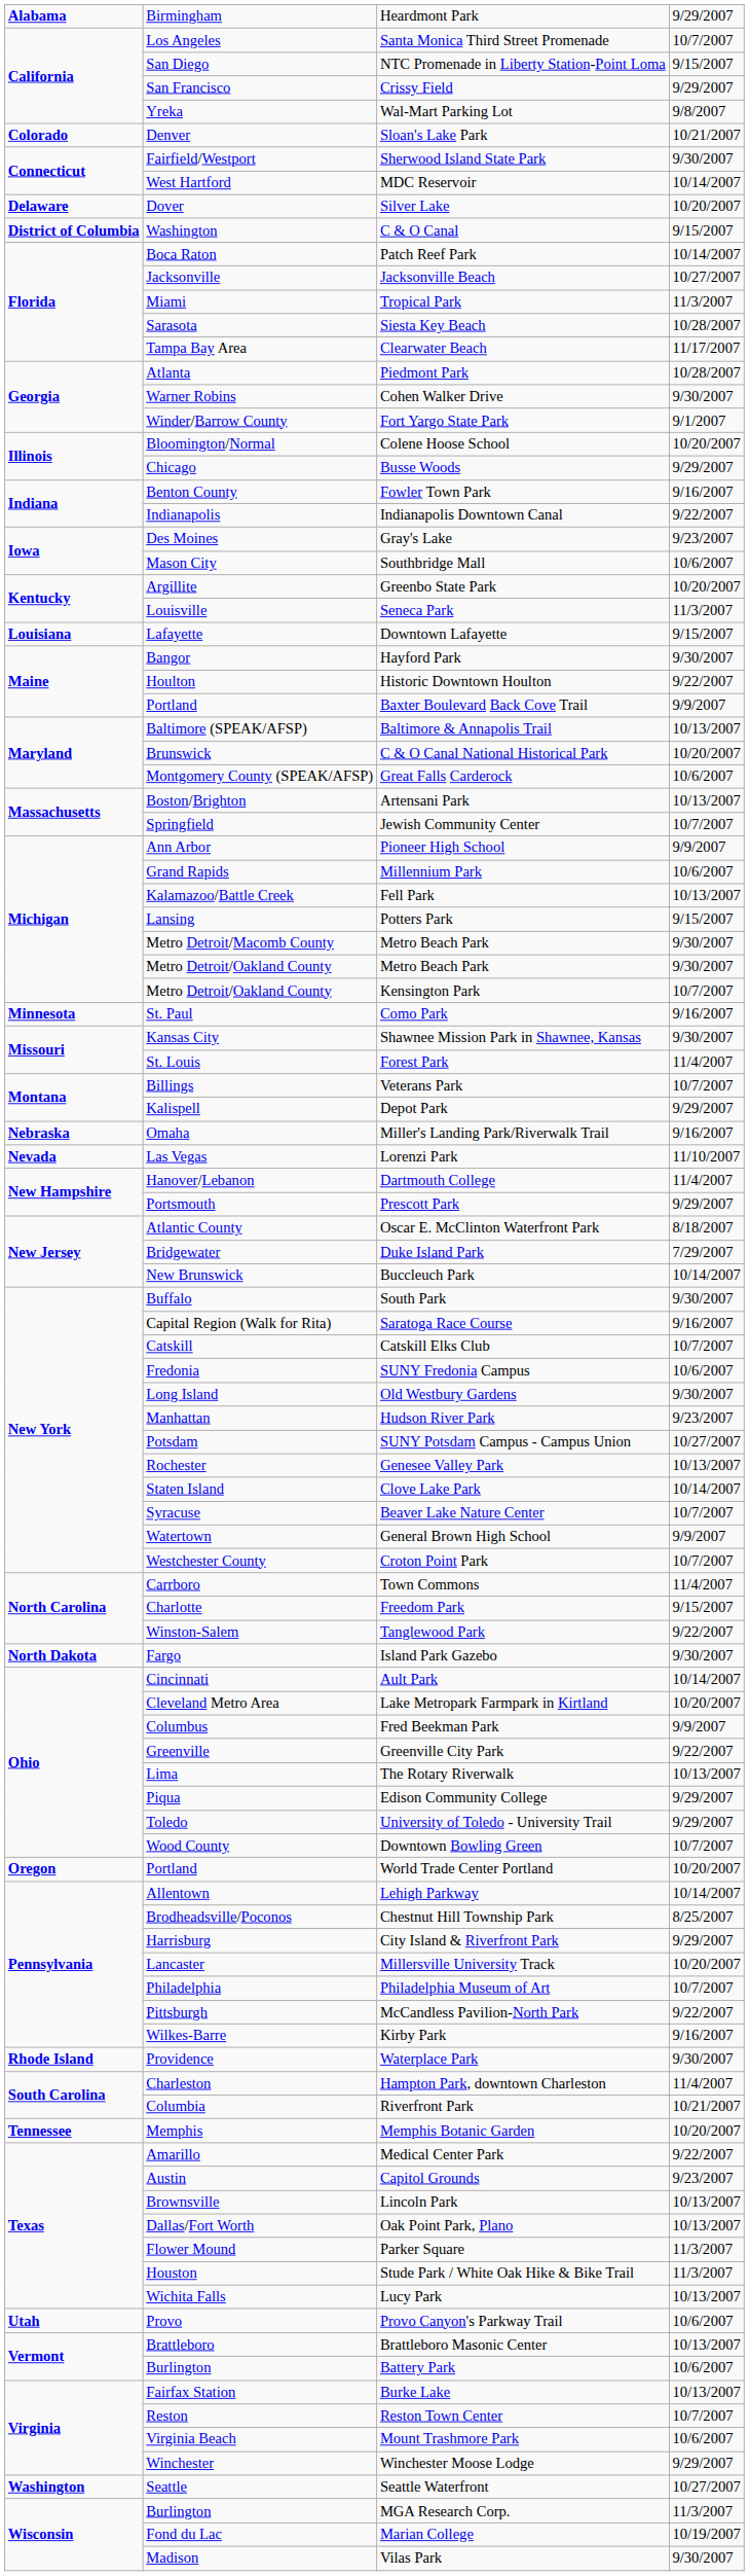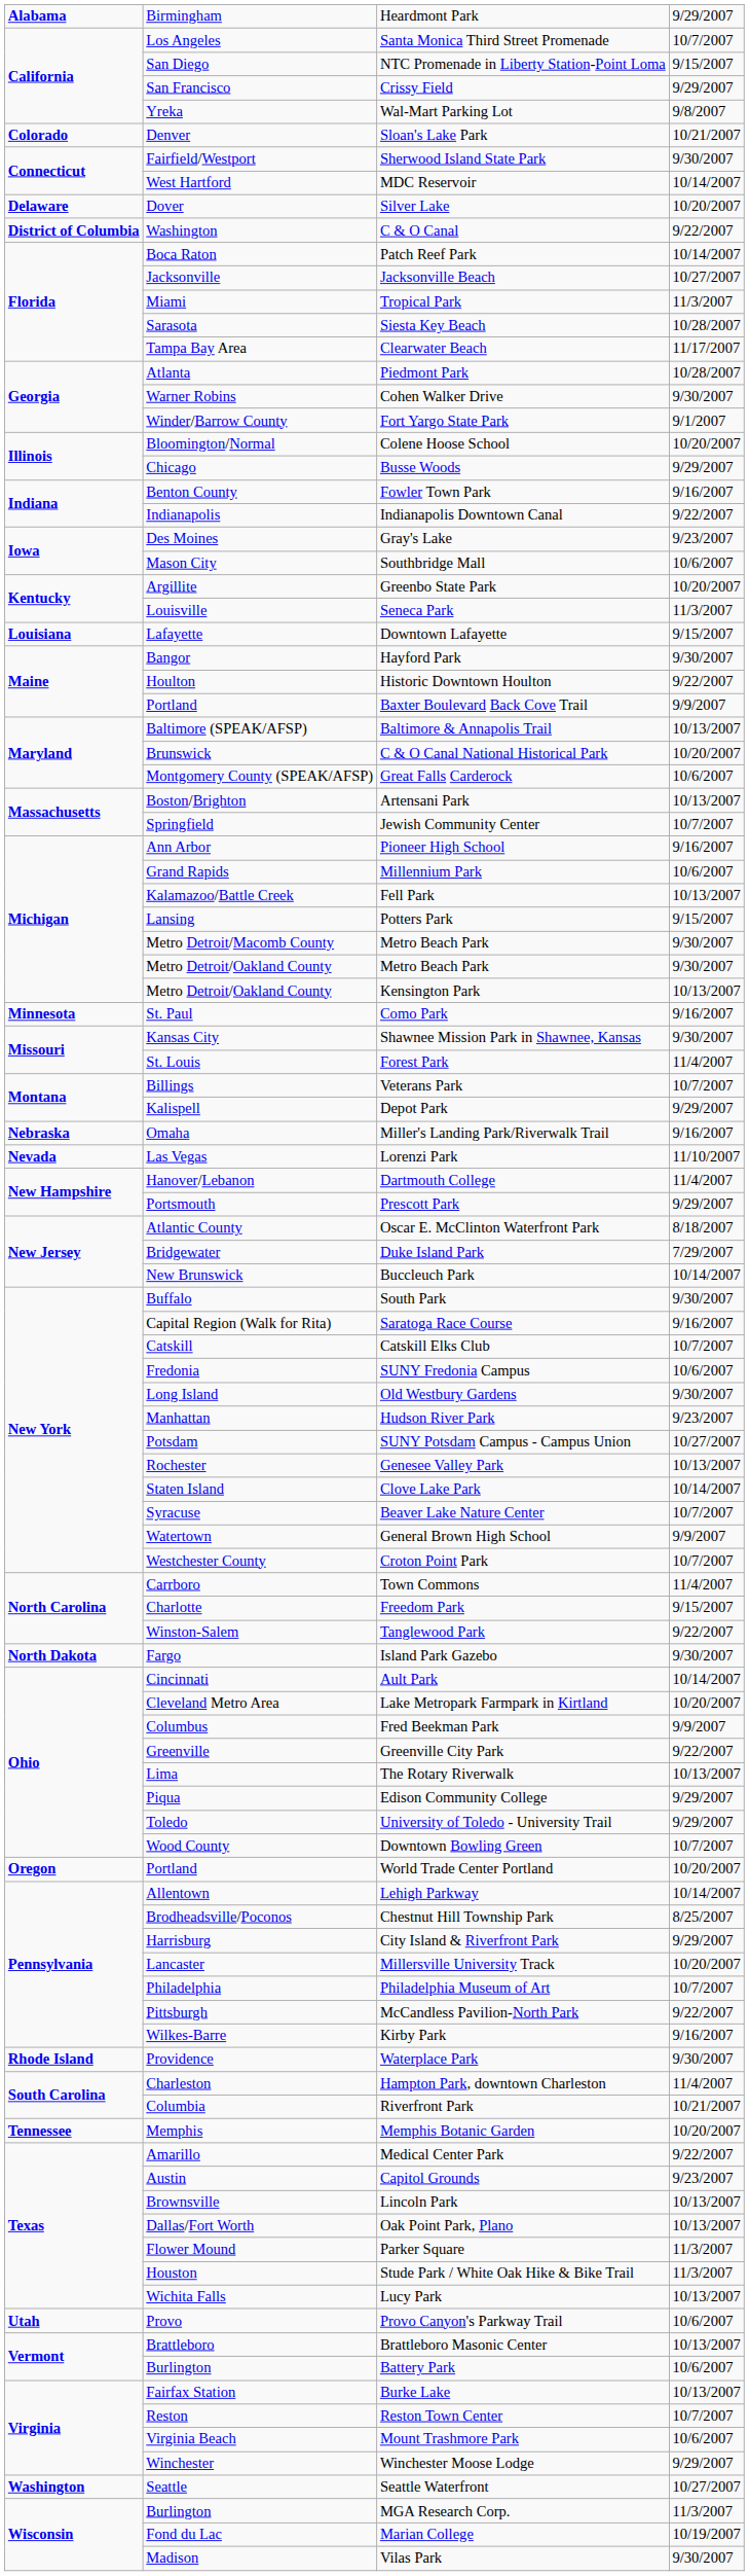C & O Canal | column 4: 9/15/2007 -> 9/22/2007
Pioneer High School | column 4: 9/9/2007 -> 9/16/2007
Kensington Park | column 4: 10/7/2007 -> 10/13/2007
